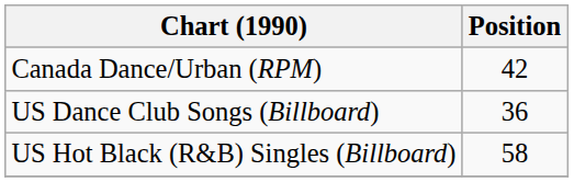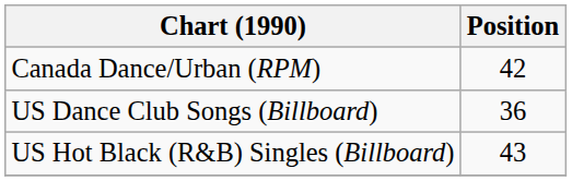US Hot Black (R&B) Singles (Billboard) | Position: 58 -> 43
